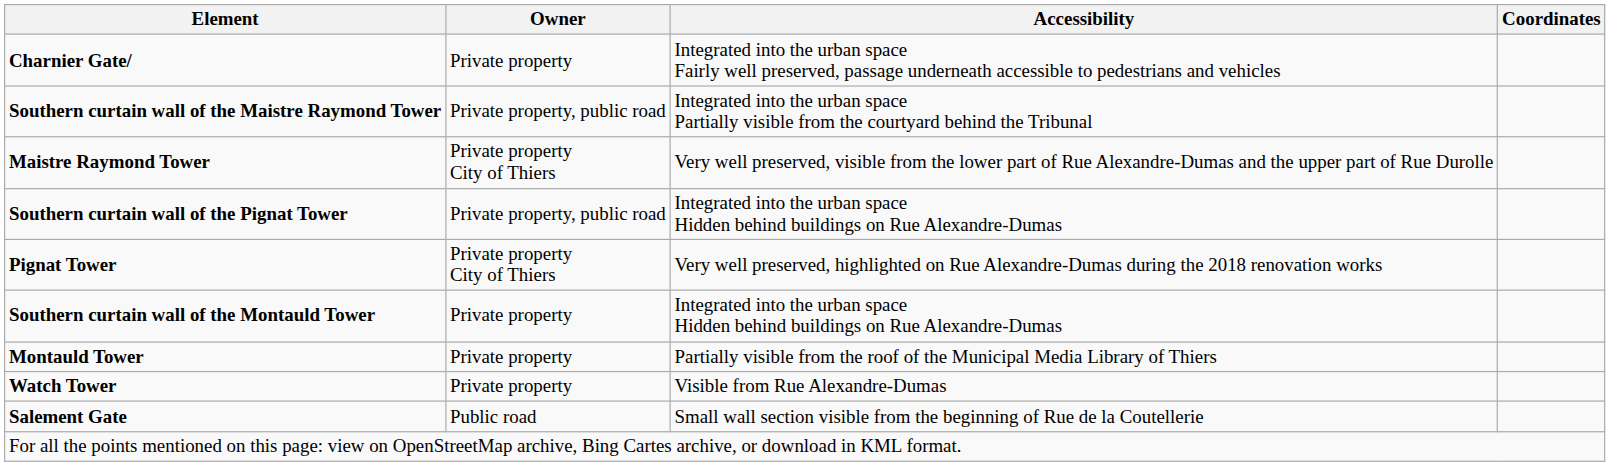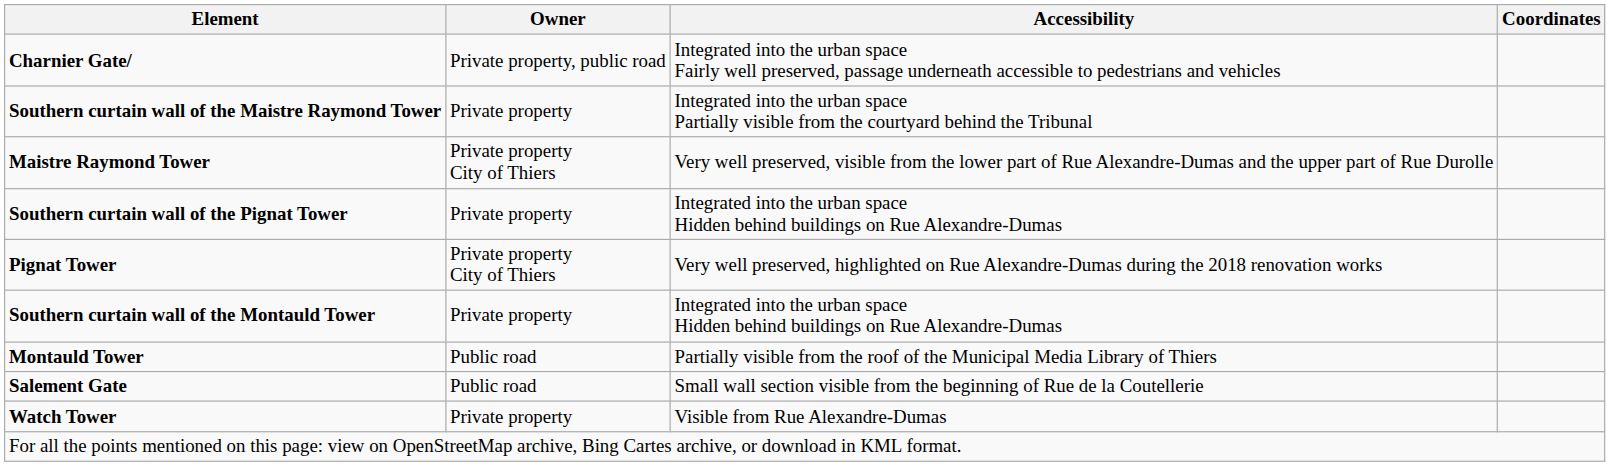Charnier Gate/ | Owner: Private property -> Private property, public road
Southern curtain wall of the Maistre Raymond Tower | Owner: Private property, public road -> Private property
Southern curtain wall of the Pignat Tower | Owner: Private property, public road -> Private property
Montauld Tower | Owner: Private property -> Public road
rows swapped: Salement Gate <-> Watch Tower
